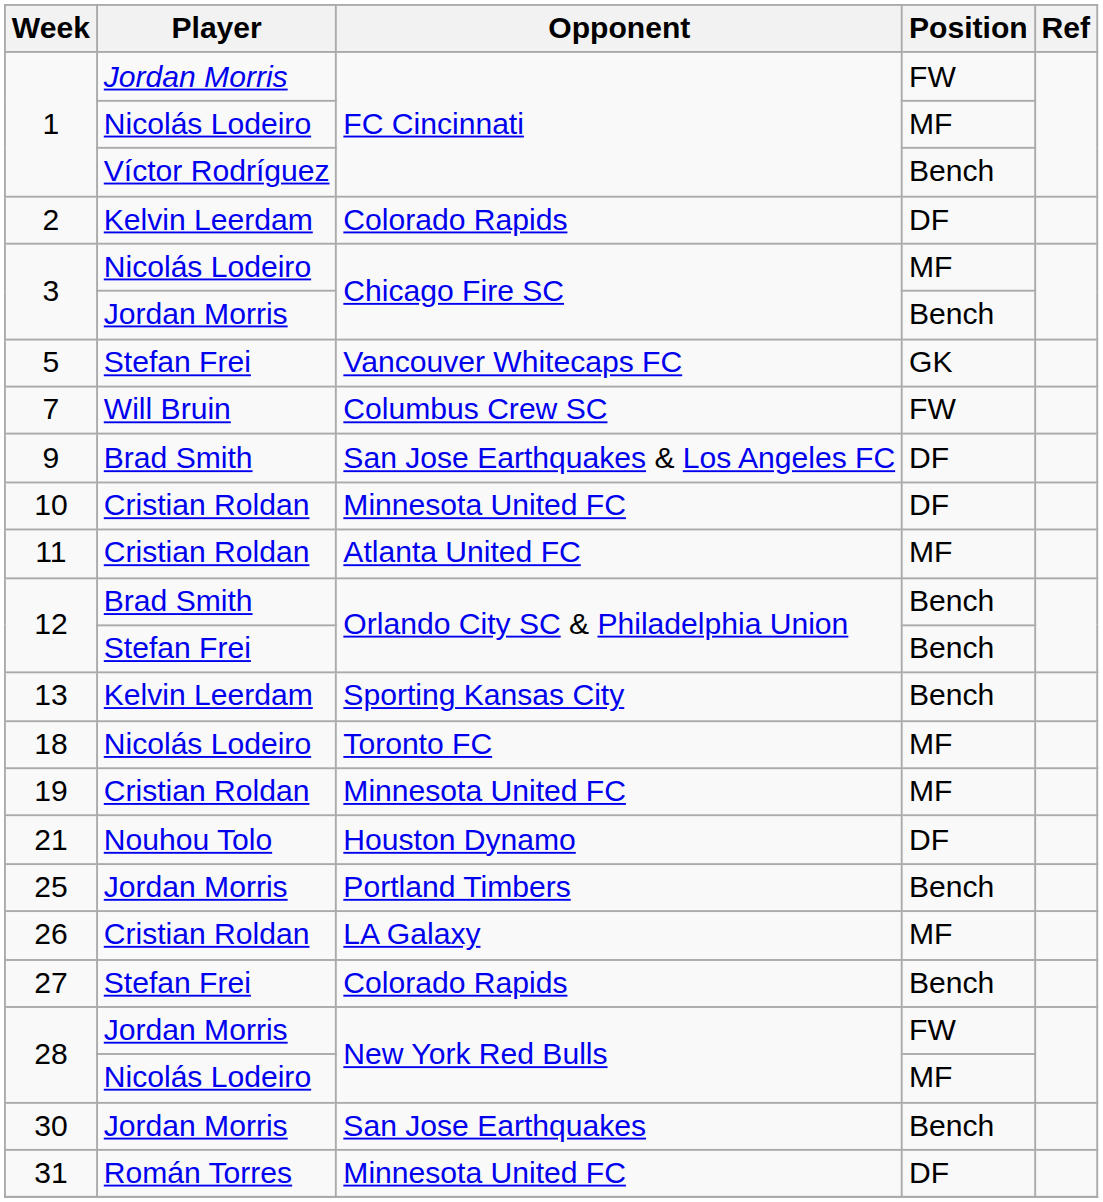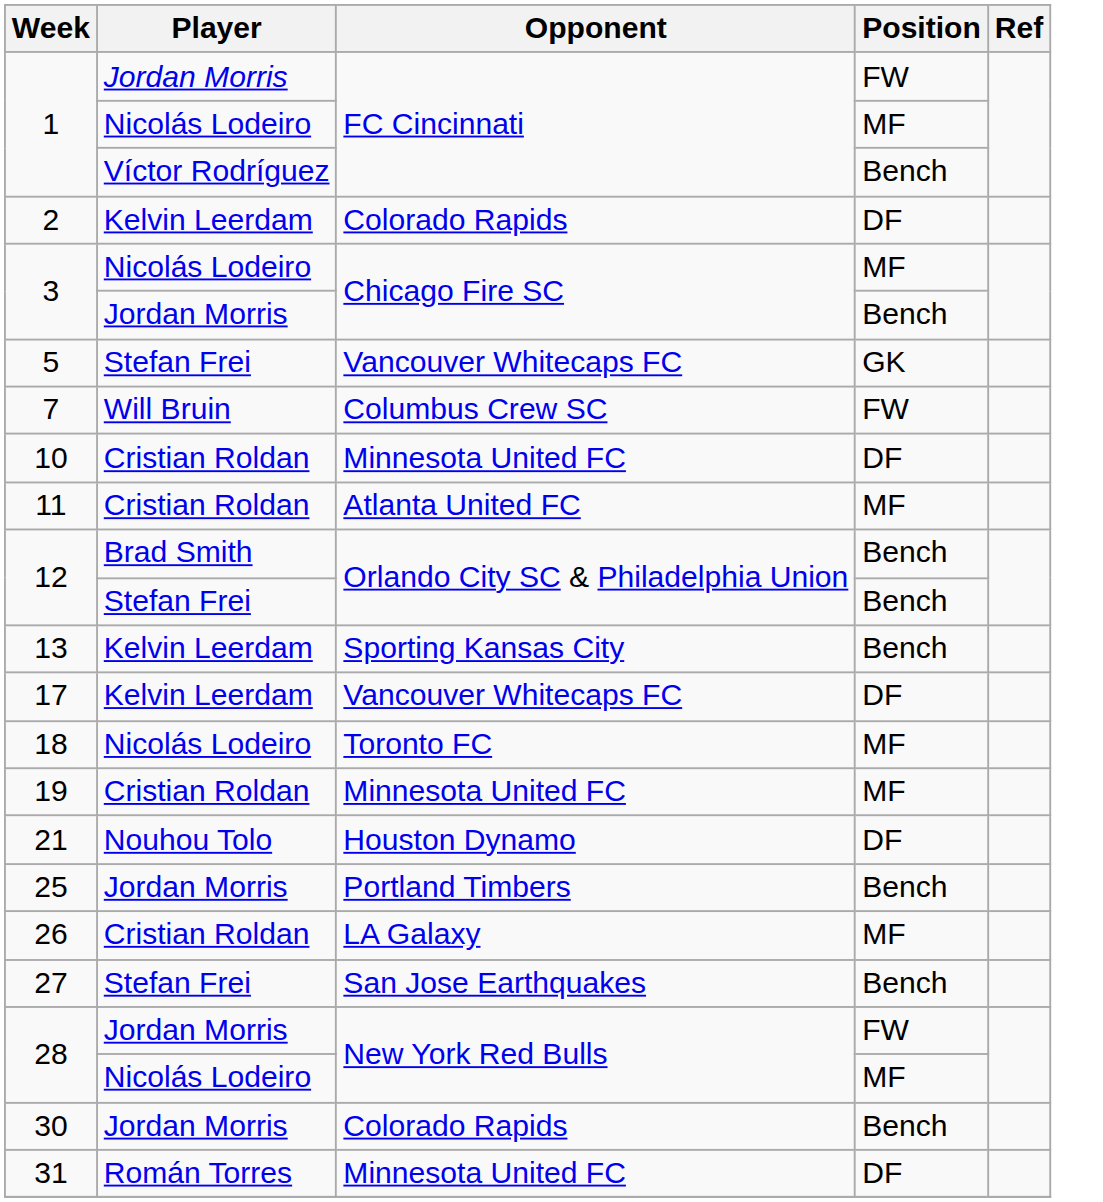- row: 9 | Brad Smith | San Jose Earthquakes & Los Angeles FC | DF
+ row: 17 | Kelvin Leerdam | Vancouver Whitecaps FC | DF
27 | Opponent: Colorado Rapids -> San Jose Earthquakes
30 | Opponent: San Jose Earthquakes -> Colorado Rapids
